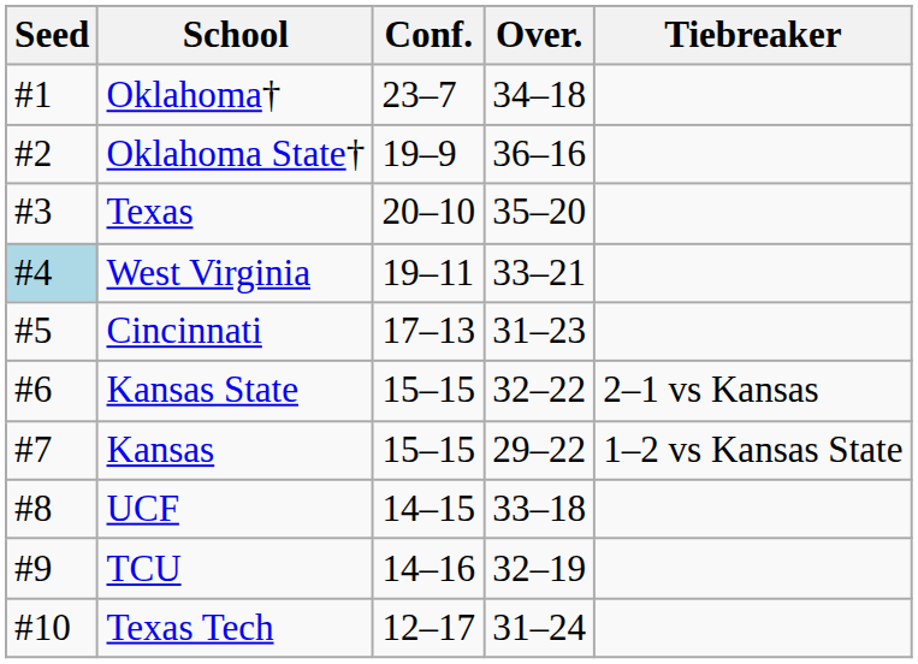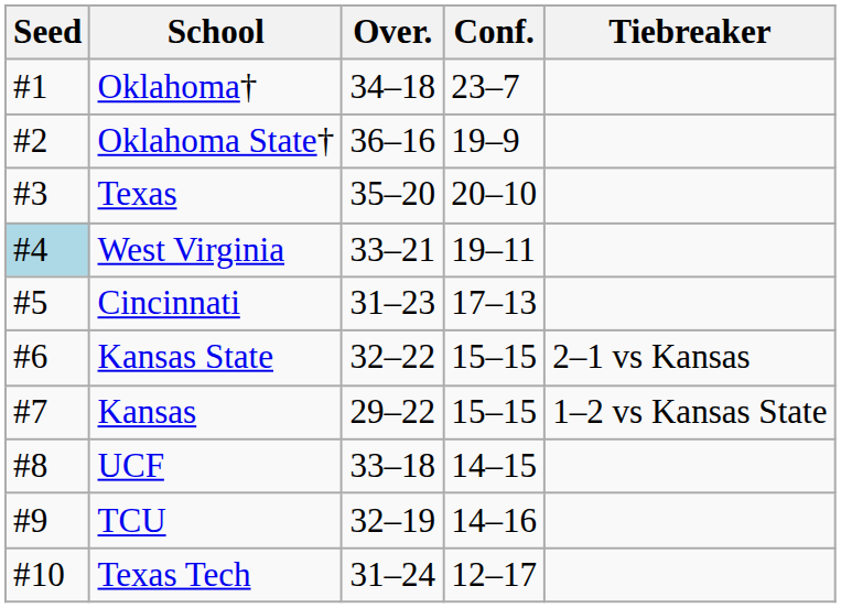columns swapped: Conf. <-> Over.
